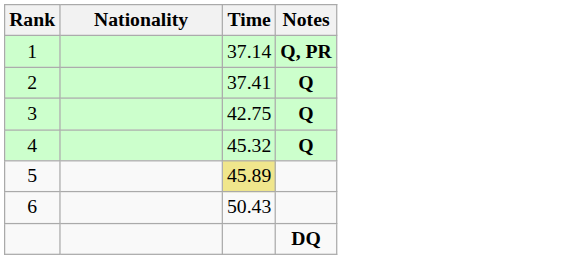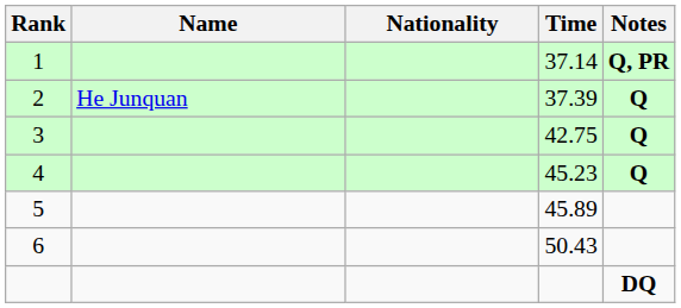+ column: Name | He Junquan
2 | Time: 37.41 -> 37.39
4 | Time: 45.32 -> 45.23
5 | Time: khaki background -> no background
